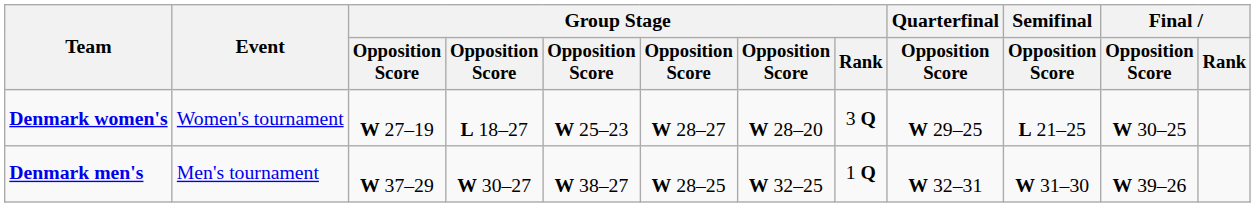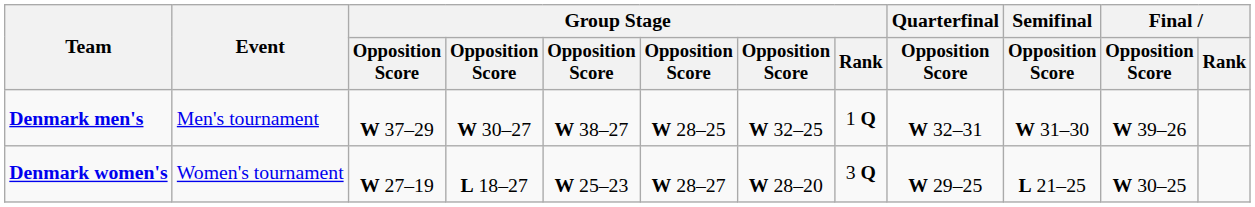rows swapped: Denmark men's <-> Denmark women's
